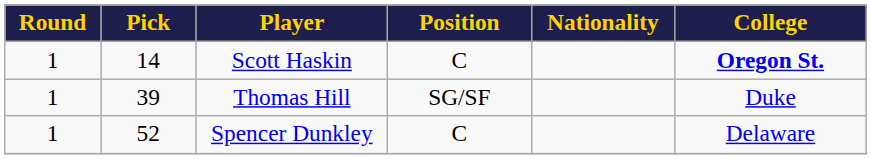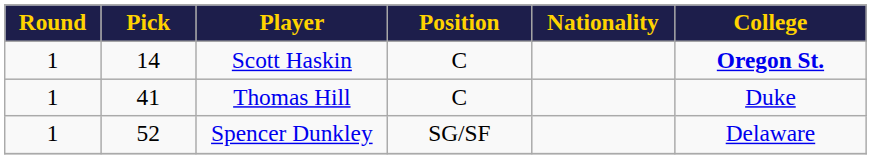Thomas Hill | Pick: 39 -> 41
Thomas Hill | Position: SG/SF -> C
Spencer Dunkley | Position: C -> SG/SF
